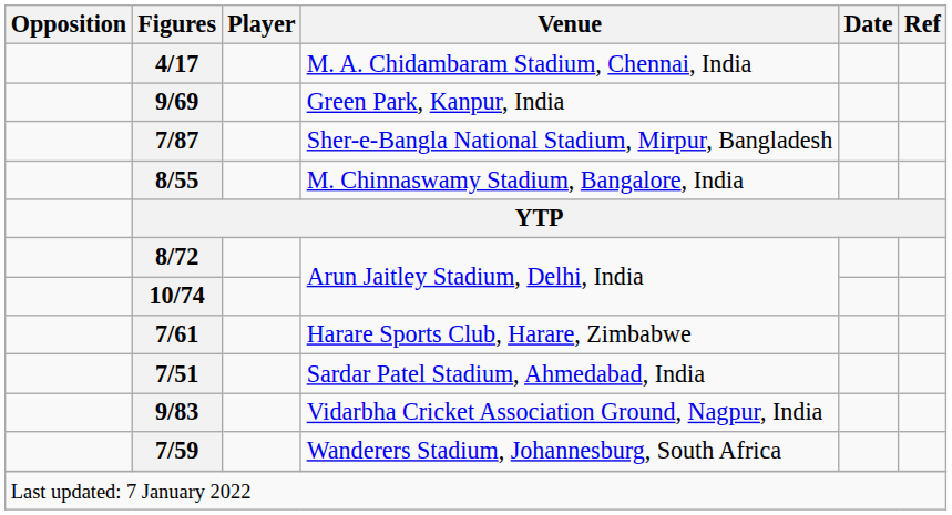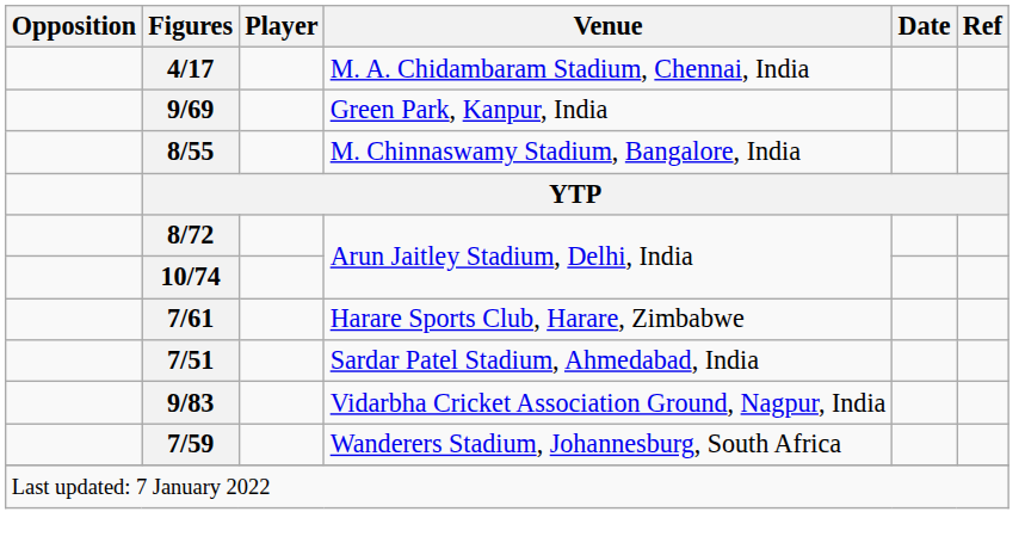- row: 7/87 | Sher-e-Bangla National Stadium, Mirpur, Bangladesh
